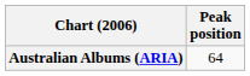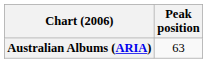Australian Albums (ARIA) | Peak position: 64 -> 63
